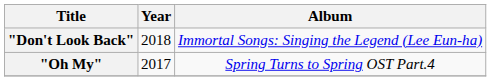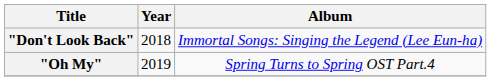"Oh My" | Year: 2017 -> 2019
